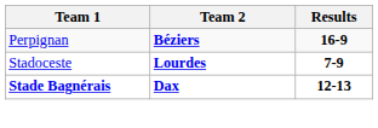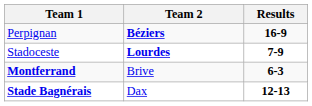+ row: Montferrand | Brive | 6-3
Stade Bagnérais | Team 2: bold -> normal
